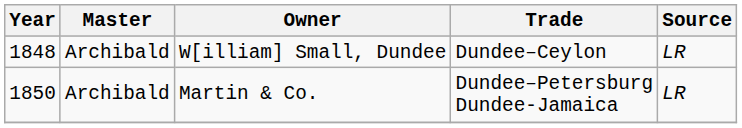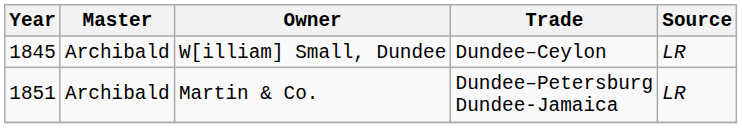W[illiam] Small, Dundee | Year: 1848 -> 1845
Martin & Co. | Year: 1850 -> 1851
